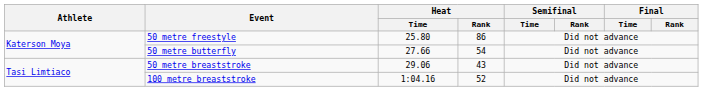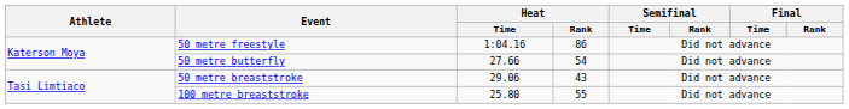50 metre freestyle | Heat / Time: 25.80 -> 1:04.16
100 metre breaststroke | Heat / Time: 1:04.16 -> 25.80
100 metre breaststroke | Heat / Rank: 52 -> 55
